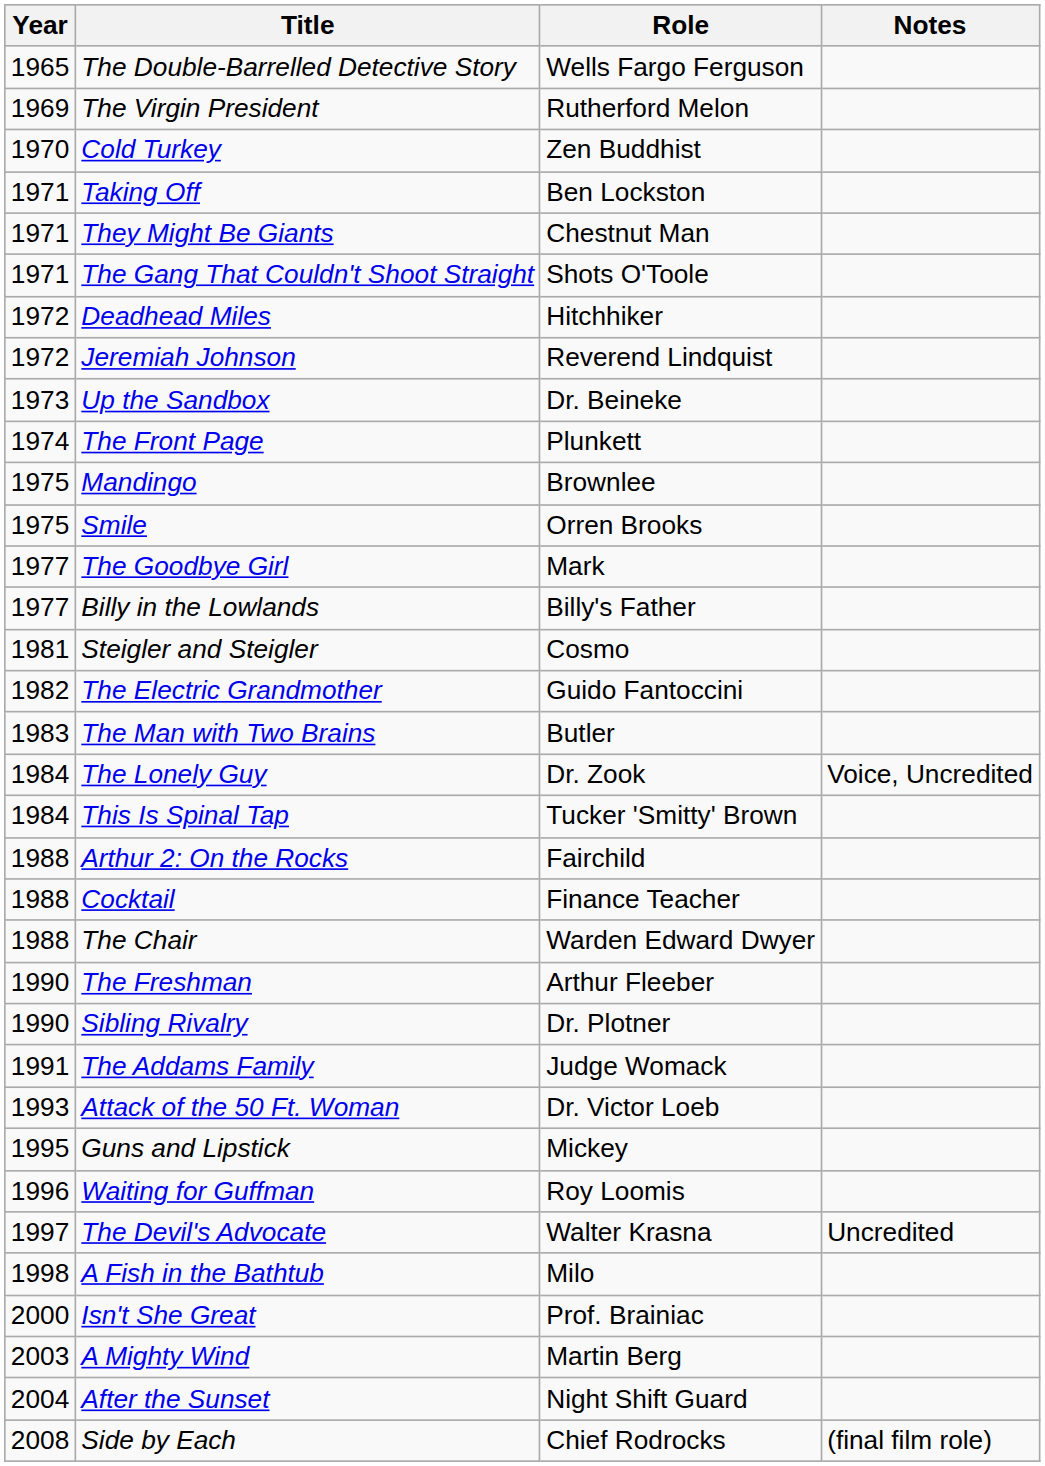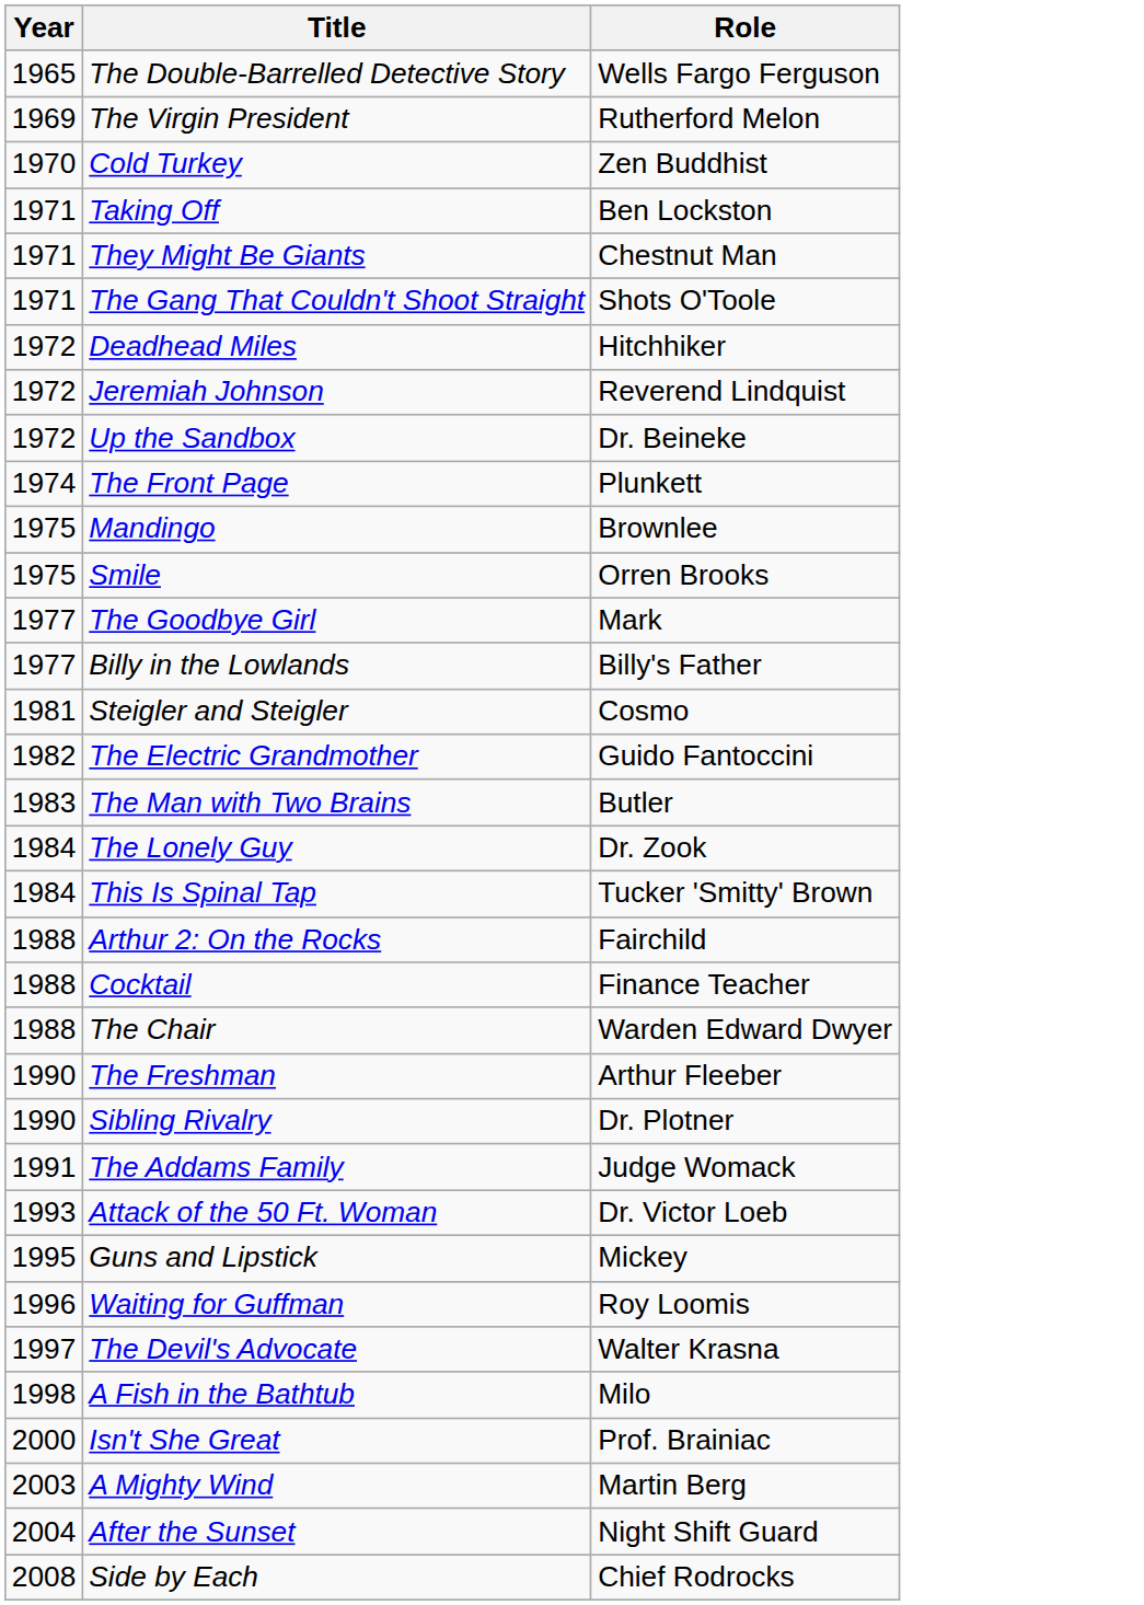- column: Notes | Voice, Uncredited | Uncredited | (final film role)
Up the Sandbox | Year: 1973 -> 1972
